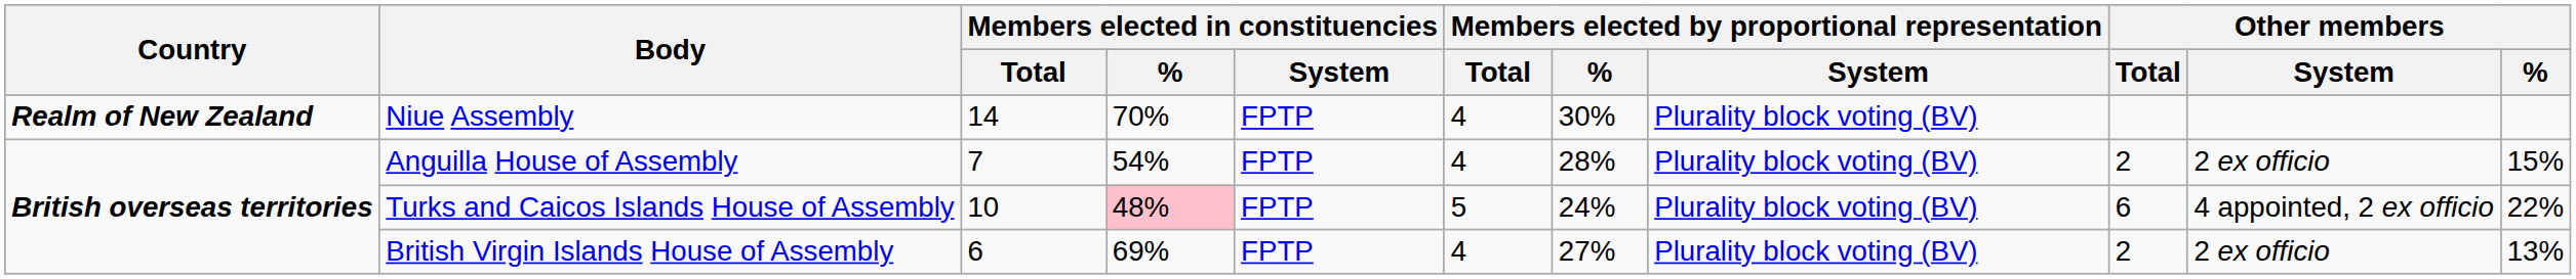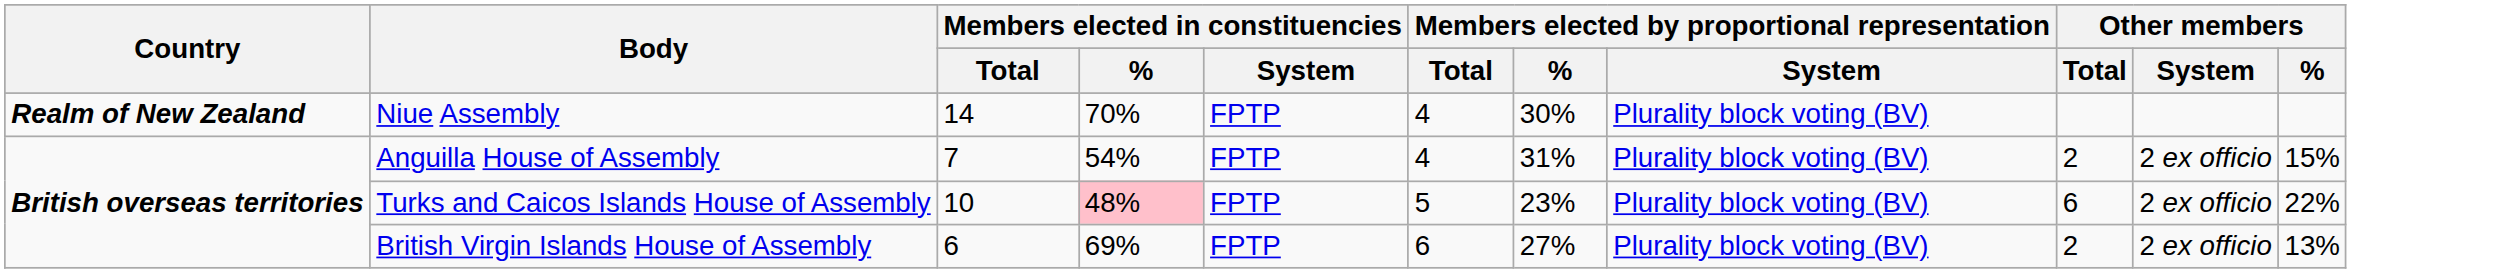Anguilla House of Assembly | Members elected by proportional representation / %: 28% -> 31%
Turks and Caicos Islands House of Assembly | Members elected by proportional representation / %: 24% -> 23%
Turks and Caicos Islands House of Assembly | Other members / System: 4 appointed, 2 ex officio -> 2 ex officio
British Virgin Islands House of Assembly | Members elected by proportional representation / Total: 4 -> 6
